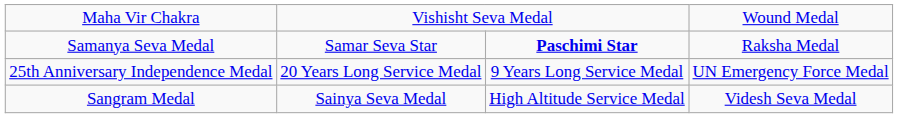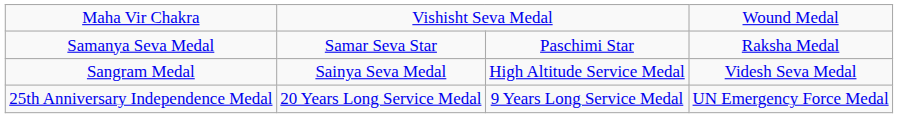Samanya Seva Medal | column 3: bold -> normal
rows swapped: Sangram Medal <-> 25th Anniversary Independence Medal
